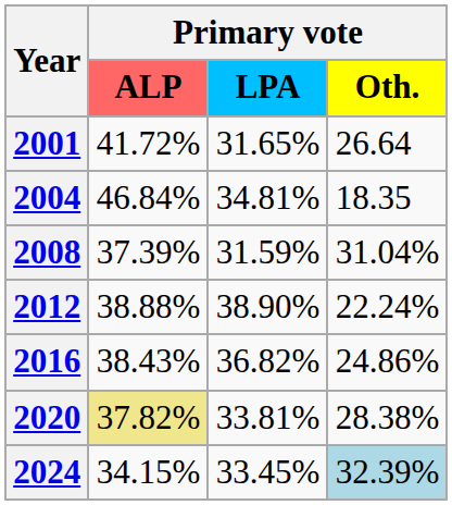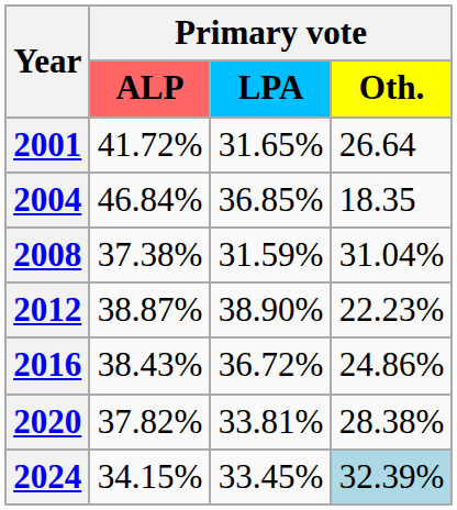2004 | Primary vote / LPA: 34.81% -> 36.85%
2008 | Primary vote / ALP: 37.39% -> 37.38%
2012 | Primary vote / ALP: 38.88% -> 38.87%
2012 | Primary vote / Oth.: 22.24% -> 22.23%
2016 | Primary vote / LPA: 36.82% -> 36.72%
2020 | Primary vote / ALP: khaki background -> no background
